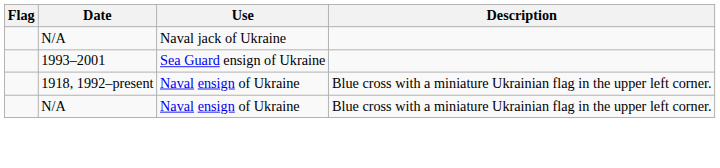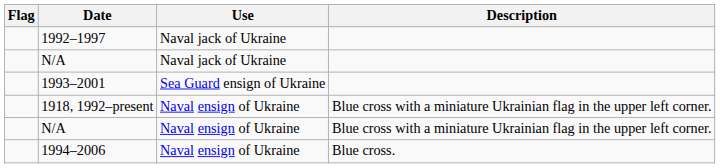+ row: 1992–1997 | Naval jack of Ukraine
+ row: 1994–2006 | Naval ensign of Ukraine | Blue cross.
